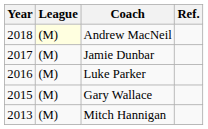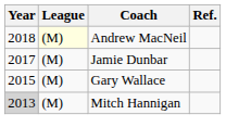- row: 2016 | (M) | Luke Parker
Mitch Hannigan | Year: no background -> lightgrey background
